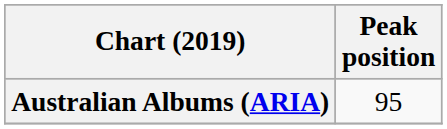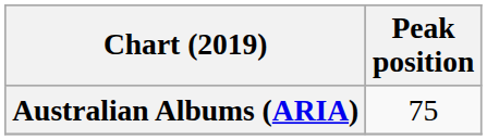Australian Albums (ARIA) | Peak position: 95 -> 75
